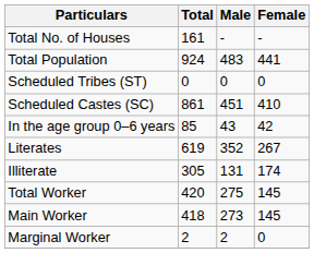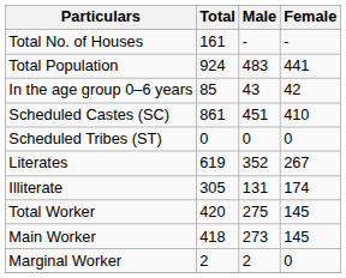rows swapped: In the age group 0–6 years <-> Scheduled Tribes (ST)
